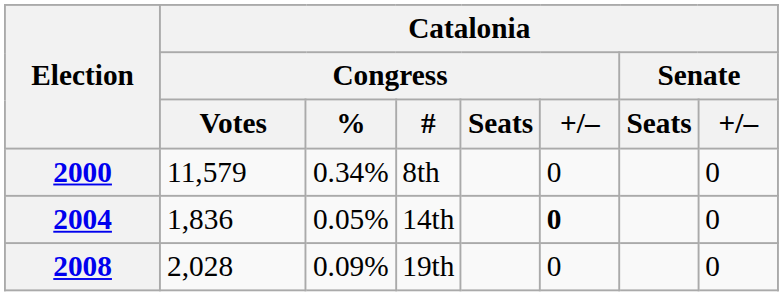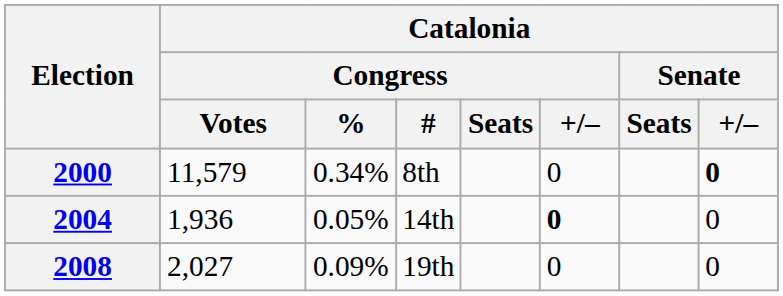2000 | Catalonia / Senate / +/–: normal -> bold
2004 | Catalonia / Congress / Votes: 1,836 -> 1,936
2008 | Catalonia / Congress / Votes: 2,028 -> 2,027
